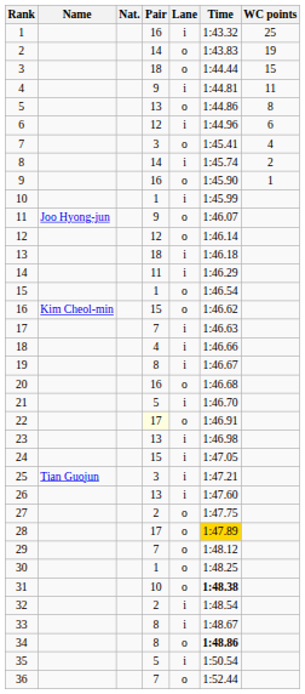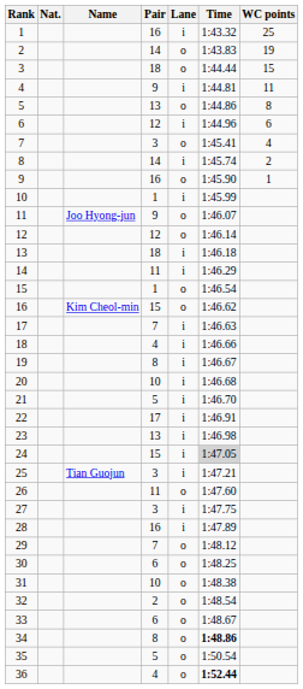columns swapped: Name <-> Nat.
20 | Pair: 16 -> 10
20 | Lane: o -> i
22 | Pair: lightyellow background -> no background
22 | Lane: o -> i
24 | Time: no background -> lightgrey background
26 | Pair: 13 -> 11
26 | Lane: i -> o
27 | Pair: 2 -> 3
27 | Lane: o -> i
28 | Pair: 17 -> 16
28 | Lane: o -> i
28 | Time: gold background -> no background
30 | Pair: 1 -> 6
31 | Time: bold -> normal
32 | Lane: i -> o
33 | Pair: 8 -> 6
33 | Lane: i -> o
35 | Lane: i -> o
36 | Pair: 7 -> 4
36 | Time: normal -> bold
